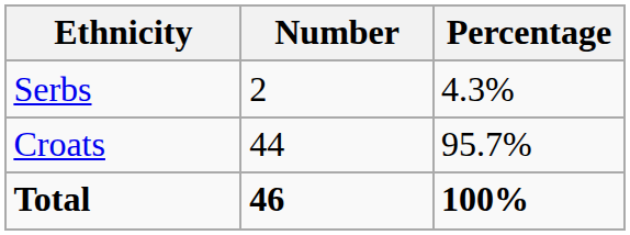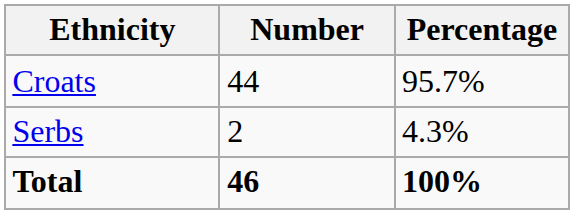rows swapped: Croats <-> Serbs
